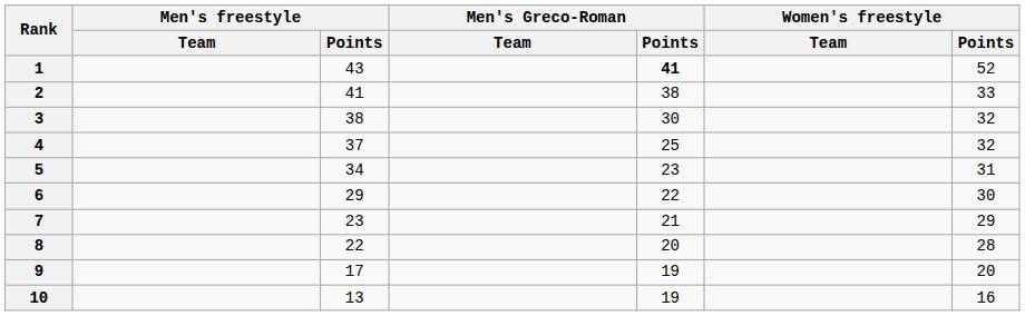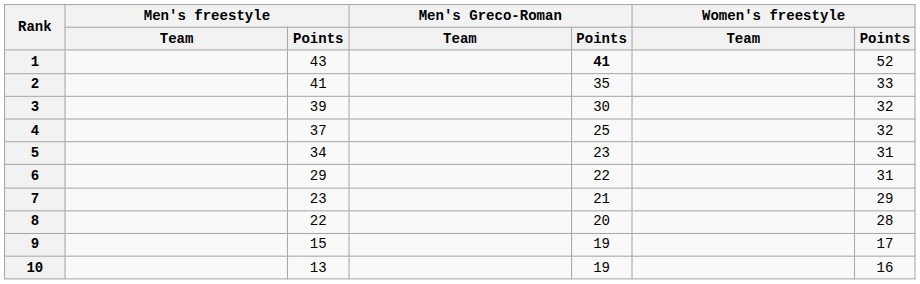2 | Men's Greco-Roman / Points: 38 -> 35
3 | Men's freestyle / Points: 38 -> 39
6 | Women's freestyle / Points: 30 -> 31
9 | Men's freestyle / Points: 17 -> 15
9 | Women's freestyle / Points: 20 -> 17
